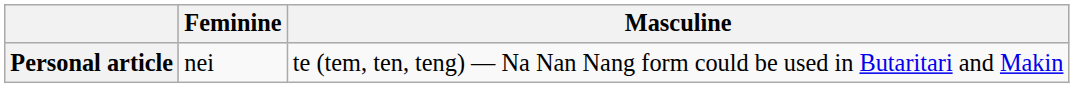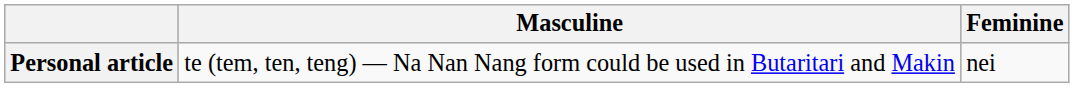columns swapped: Masculine <-> Feminine
